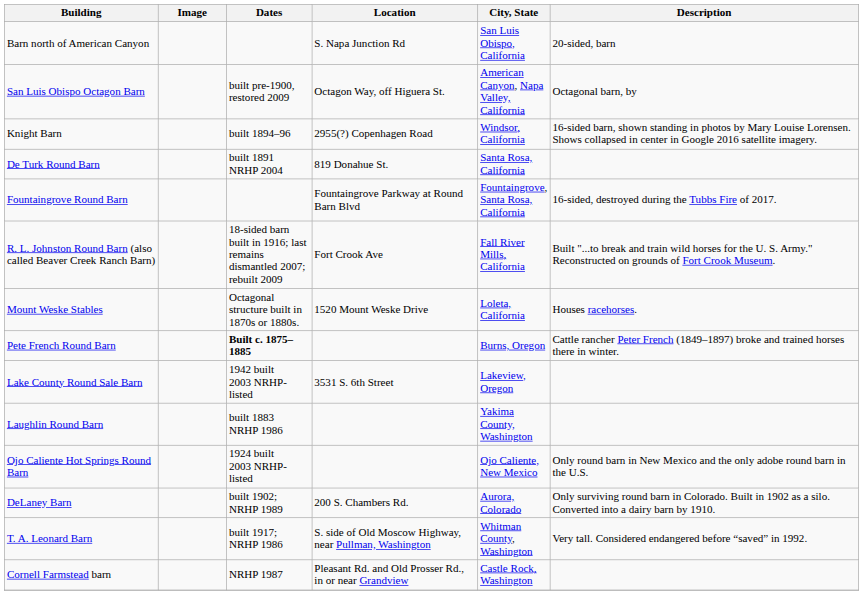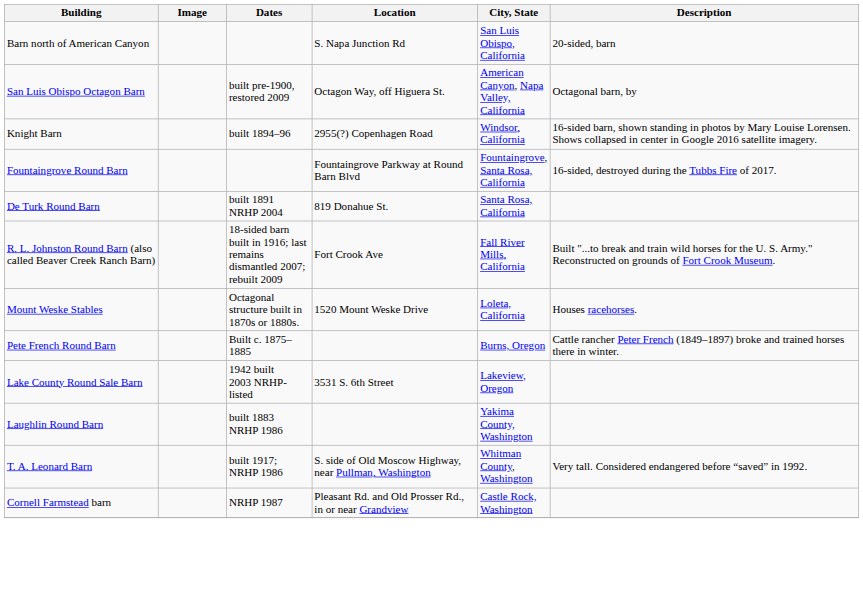rows swapped: Fountaingrove Round Barn <-> De Turk Round Barn
Pete French Round Barn | Dates: bold -> normal
- row: Ojo Caliente Hot Springs Round Barn | 1924 built 2003 NRHP-listed | Ojo Caliente, New Mexico | Only round barn in New Mexico and the only adobe round barn in the U.S.
- row: DeLaney Barn | built 1902; NRHP 1989 | 200 S. Chambers Rd. | Aurora, Colorado | Only surviving round barn in Colorado. Built in 1902 as a silo. Converted into a dairy barn by 1910.
